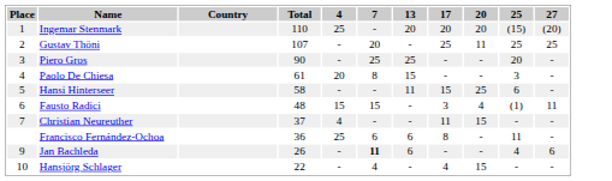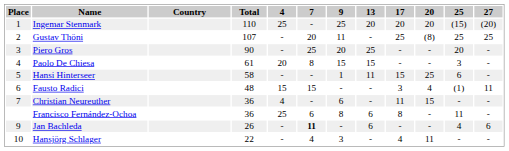+ column: 9 | 25 | 11 | 20 | 15 | 1 | - | 6 | 8 | - | 3
Gustav Thöni | 20: 11 -> (8)
Christian Neureuther | Total: 37 -> 36
Hansjörg Schlager | 20: 15 -> 11
